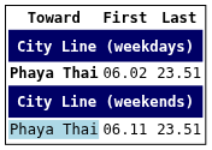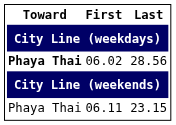06.02 | Last: 23.51 -> 28.56
06.11 | Toward: lightblue background -> no background
06.11 | Last: 23.51 -> 23.15
